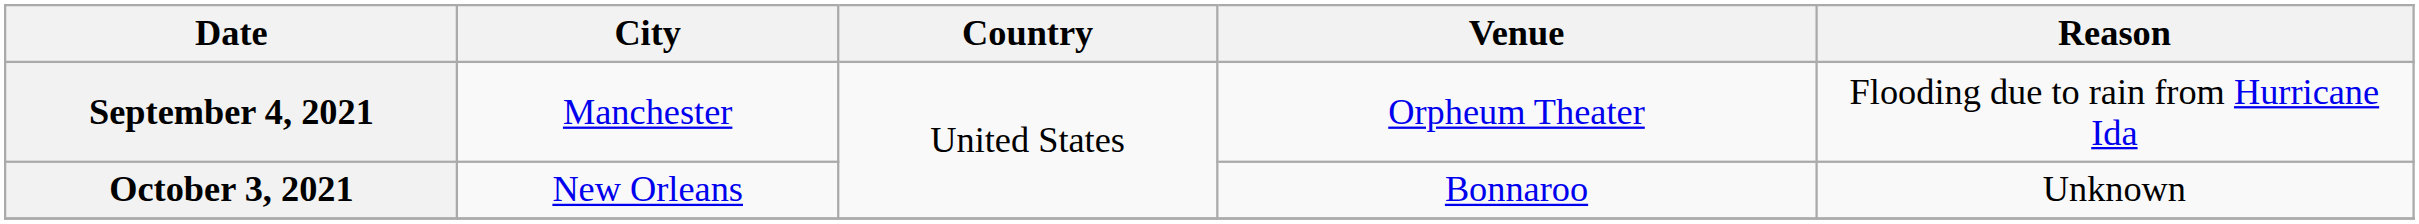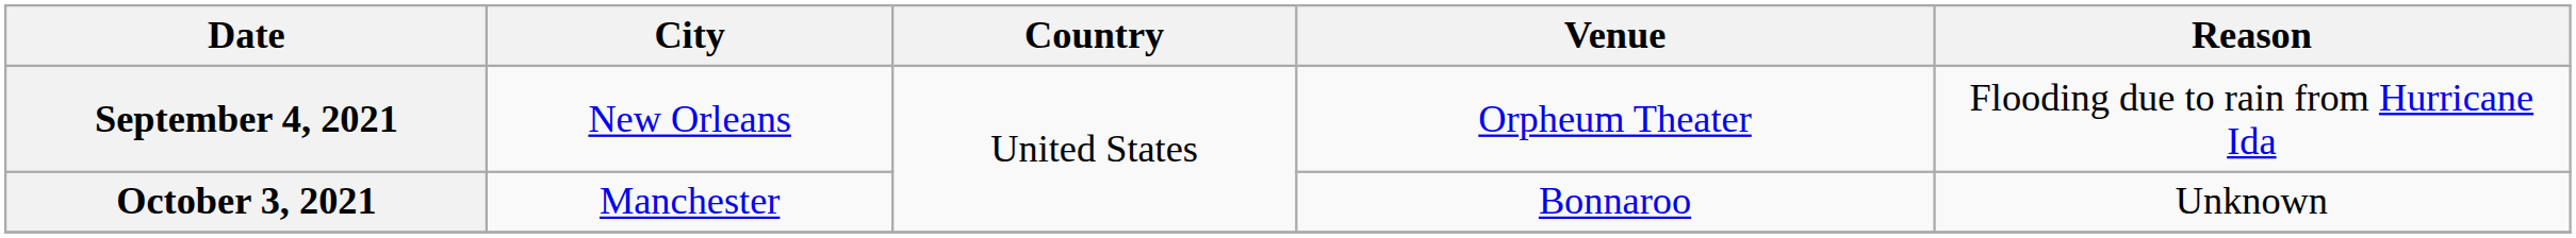September 4, 2021 | City: Manchester -> New Orleans
October 3, 2021 | City: New Orleans -> Manchester
